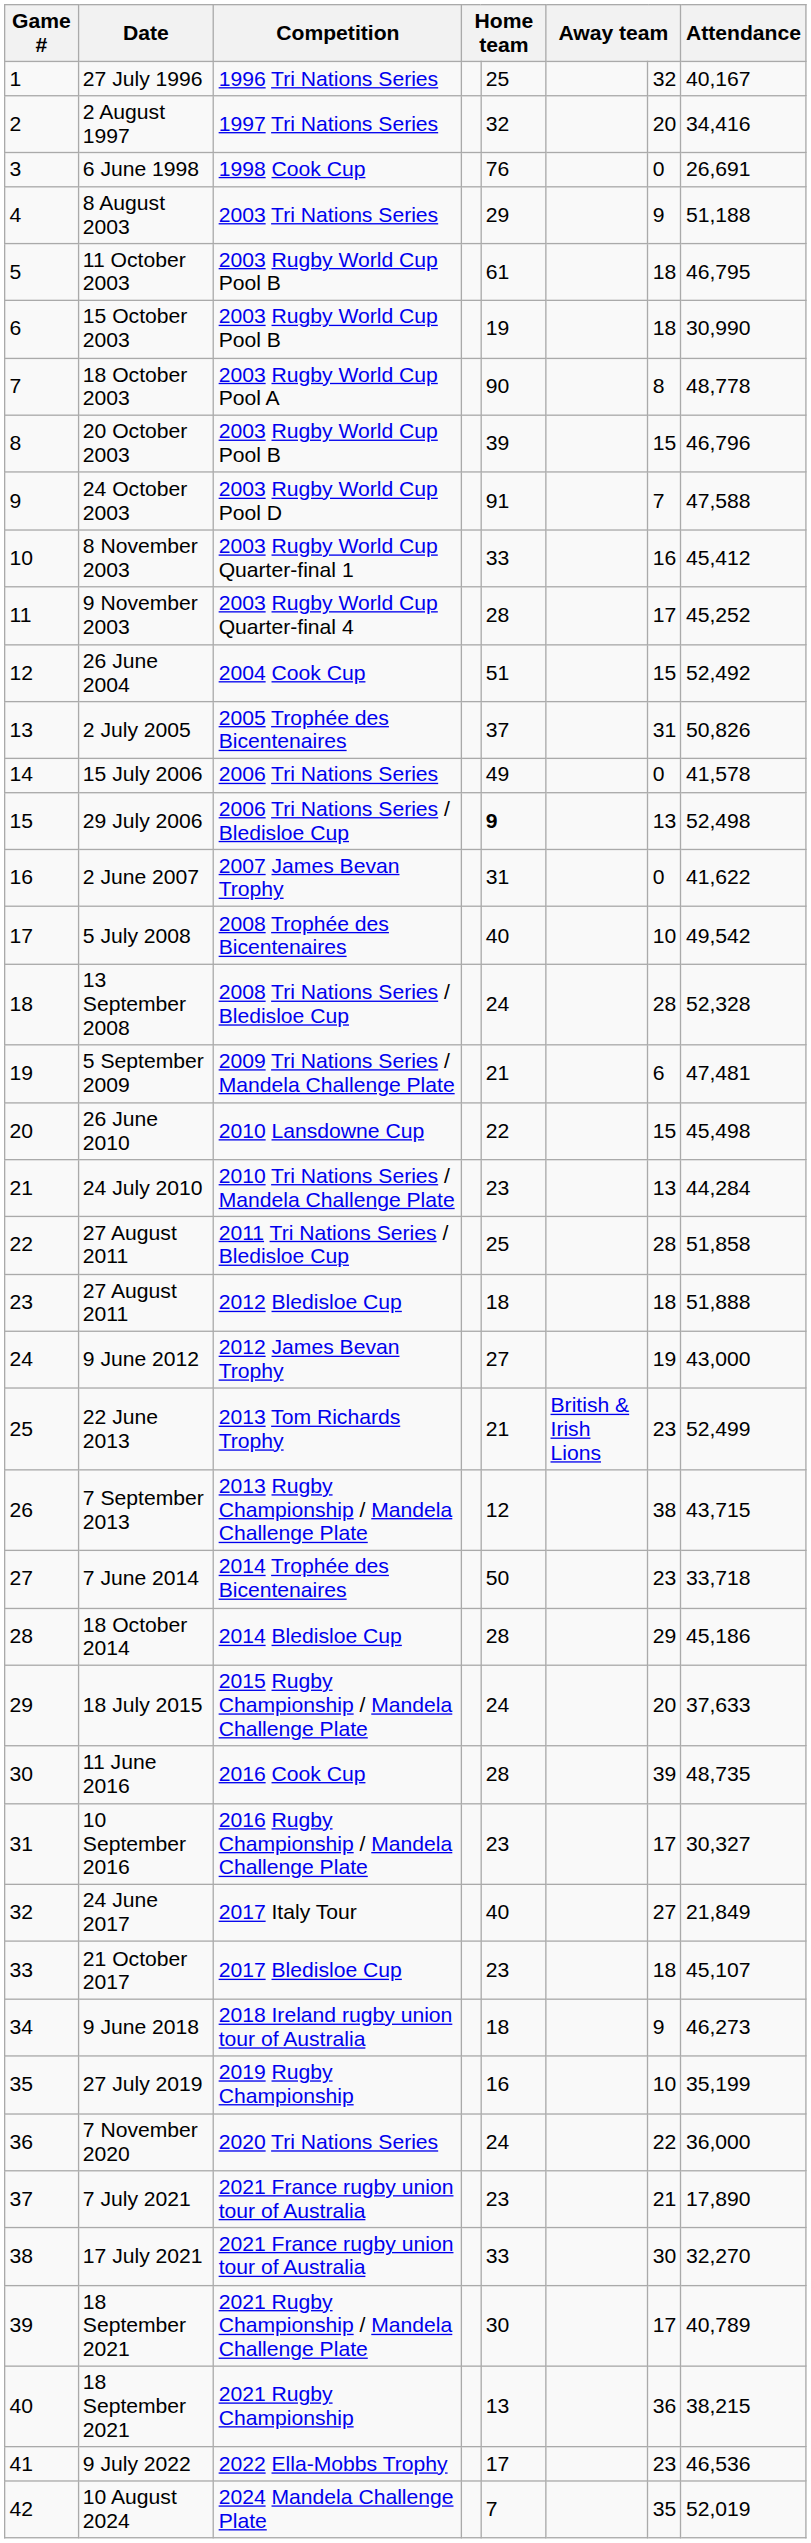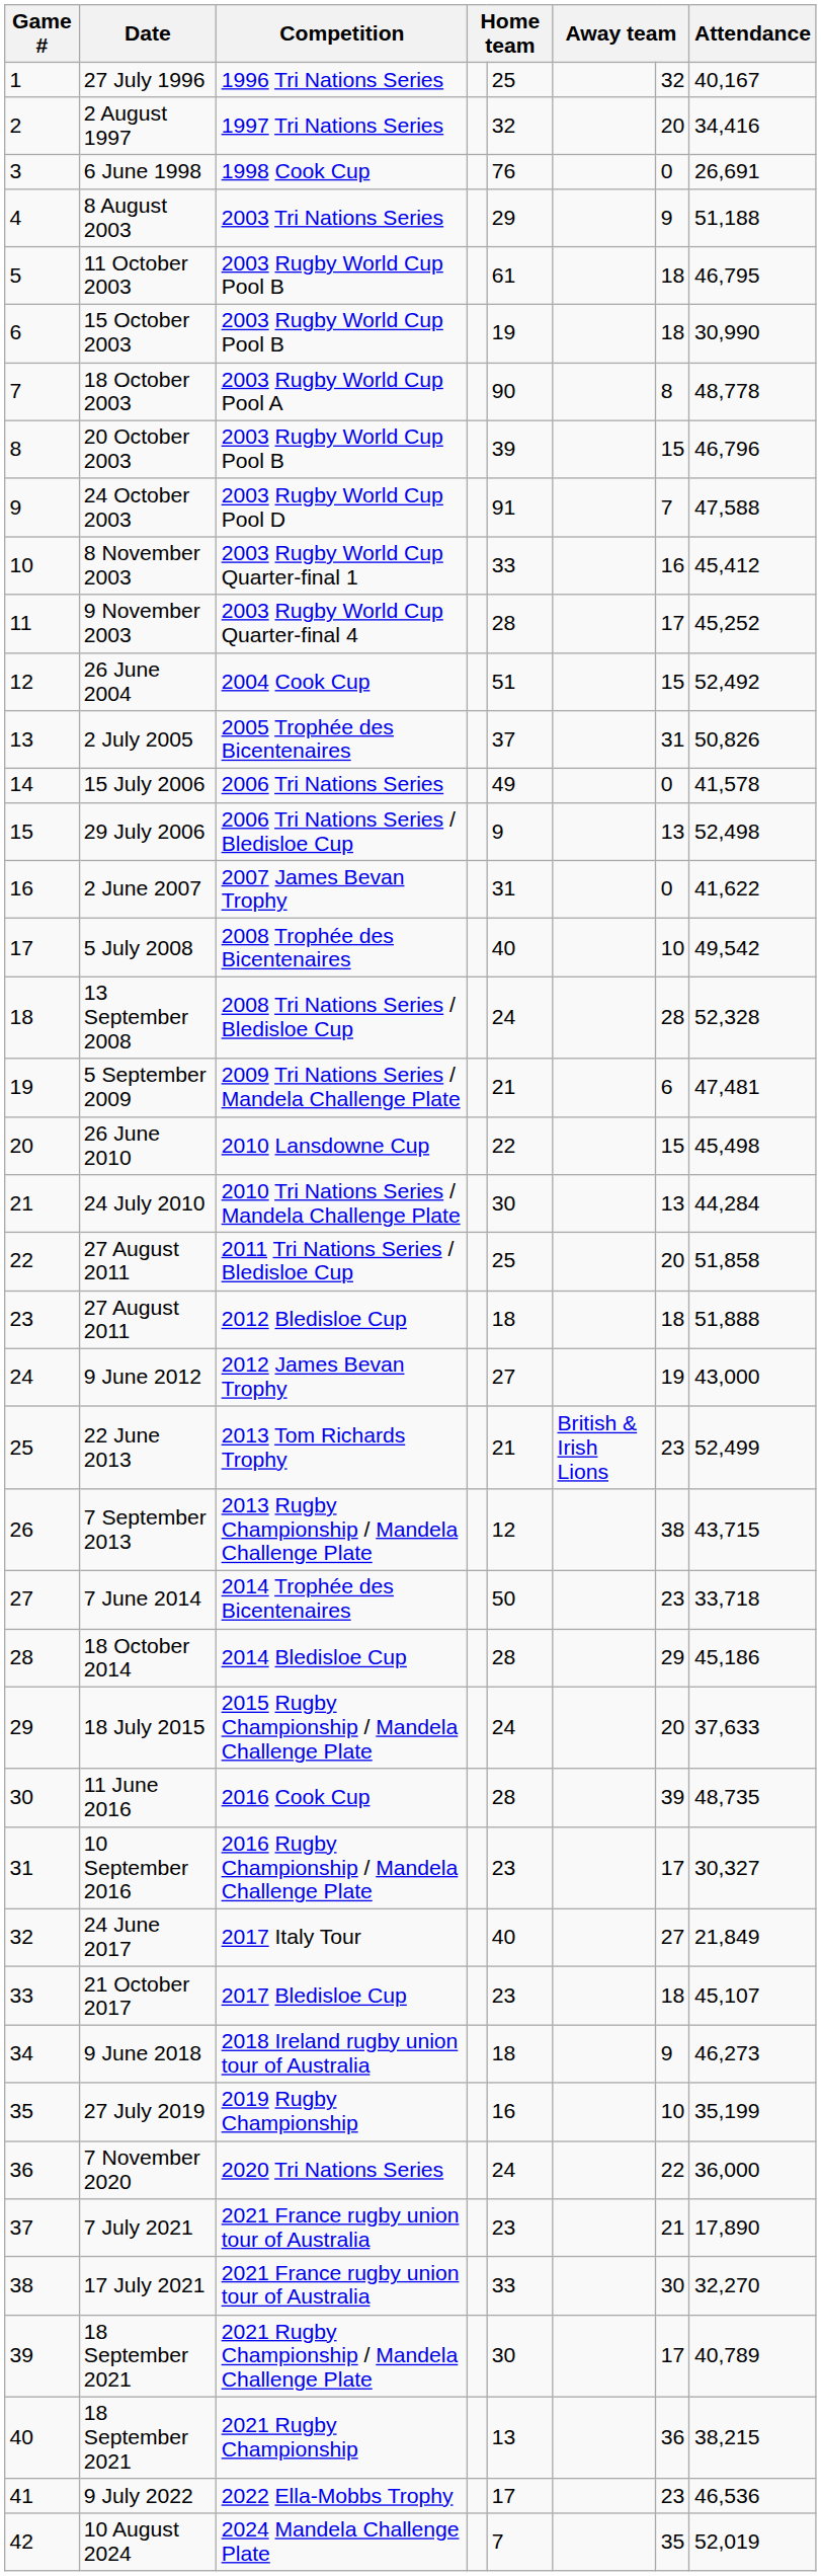29 July 2006 | column 5: bold -> normal
24 July 2010 | column 5: 23 -> 30
27 August 2011 / 2011 Tri Nations Series / Bledisloe Cup | column 7: 28 -> 20
